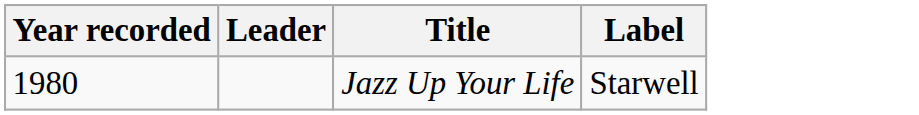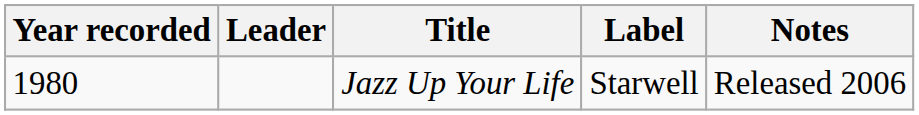+ column: Notes | Released 2006
